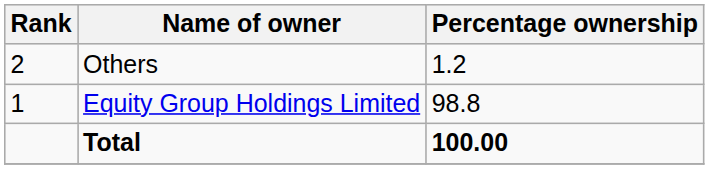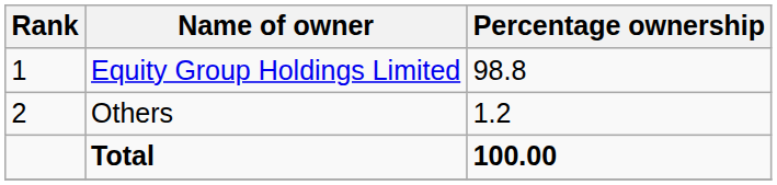rows swapped: Equity Group Holdings Limited <-> Others
